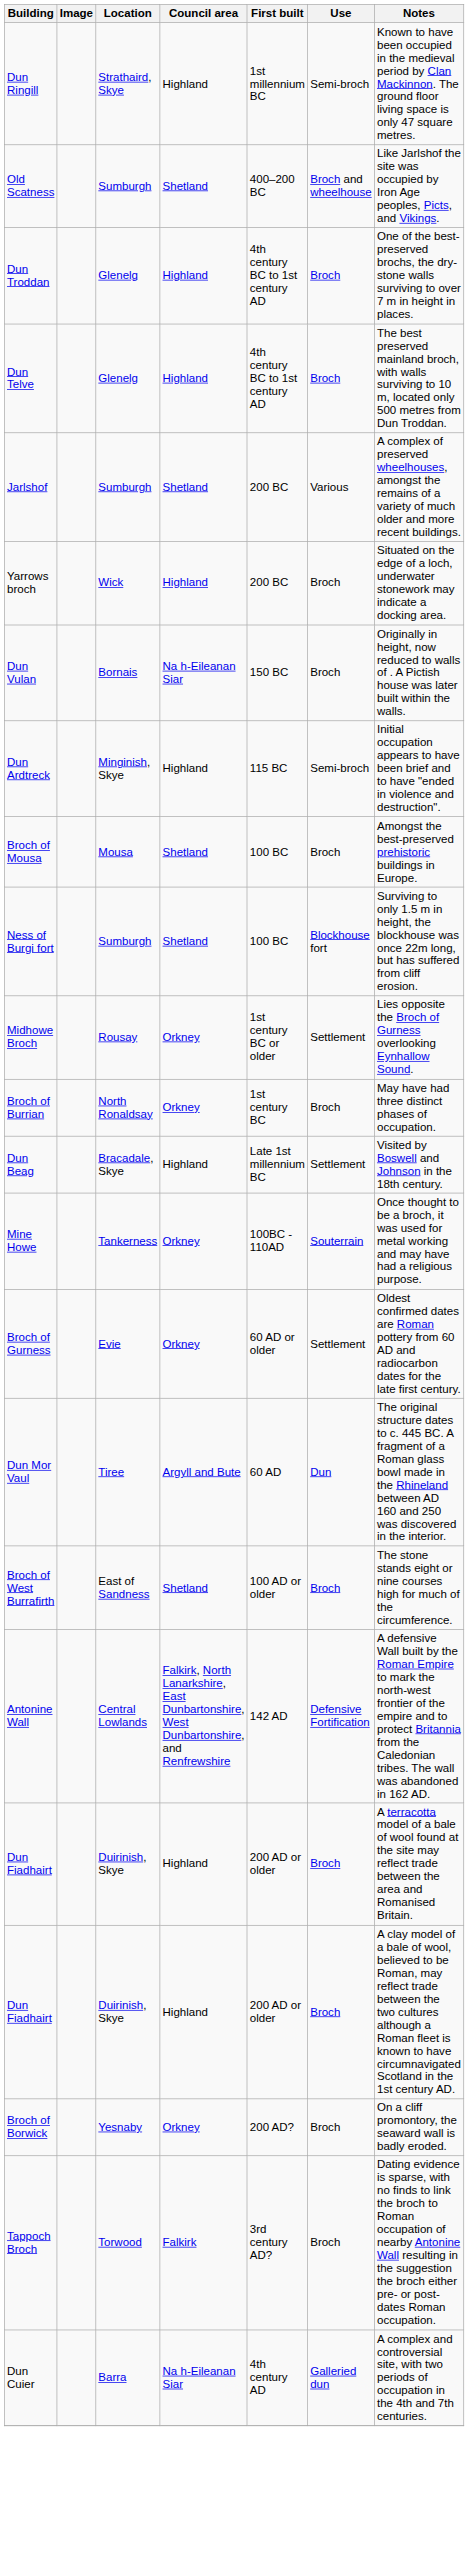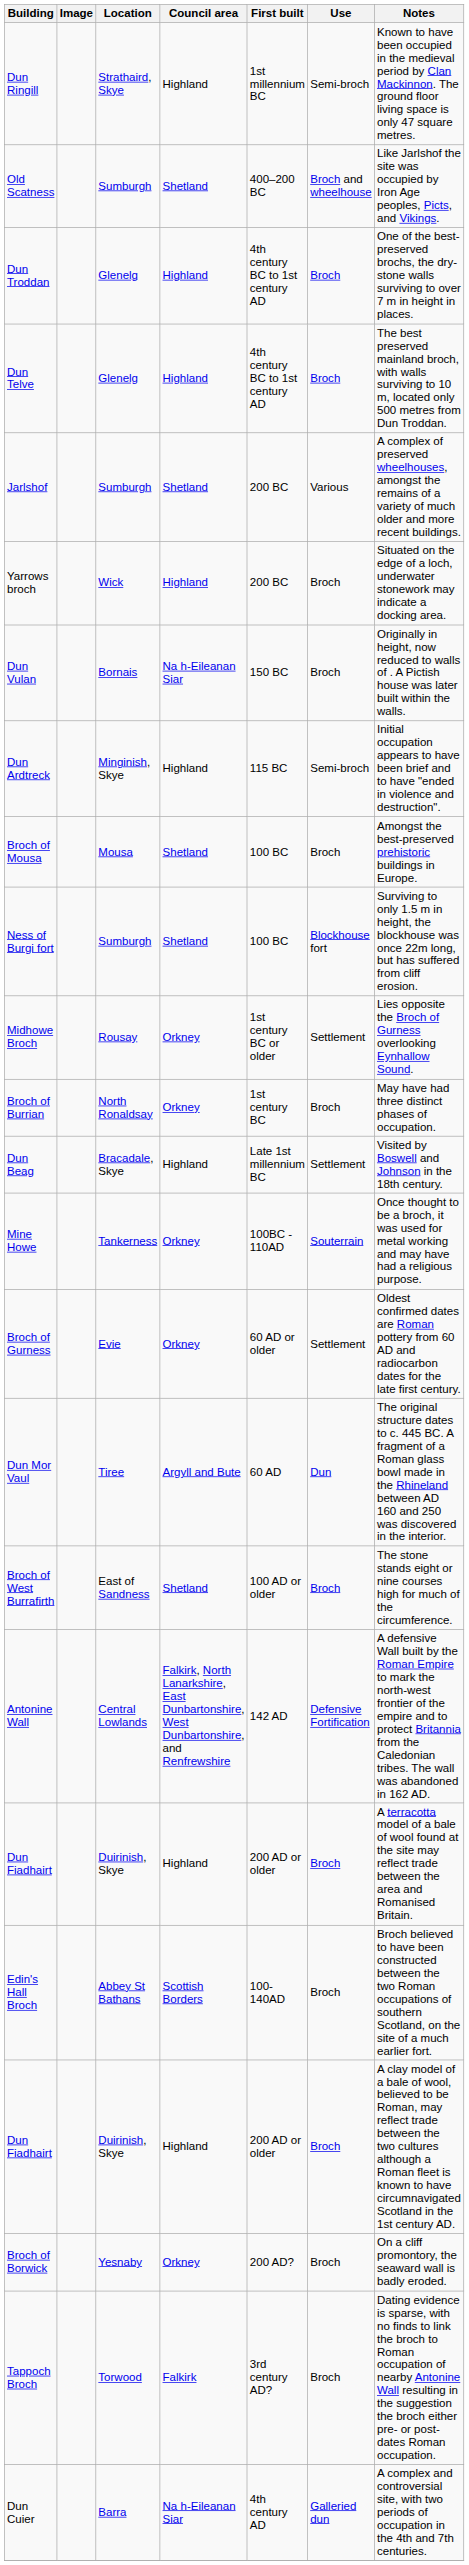+ row: Edin's Hall Broch | Abbey St Bathans | Scottish Borders | 100-140AD | Broch | Broch believed to have been constructed between the two Roman occupations of southern Scotland, on the site of a much earlier fort.
